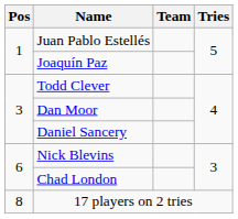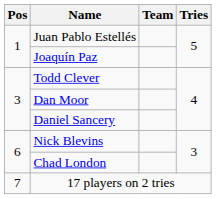17 players on 2 tries | Pos: 8 -> 7
